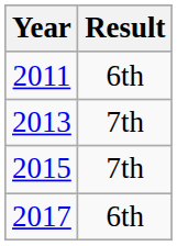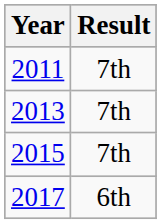2011 | Result: 6th -> 7th
